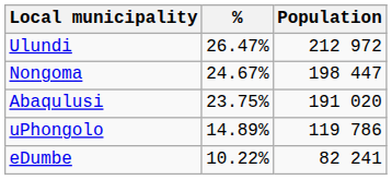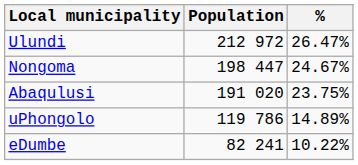columns swapped: Population <-> %
